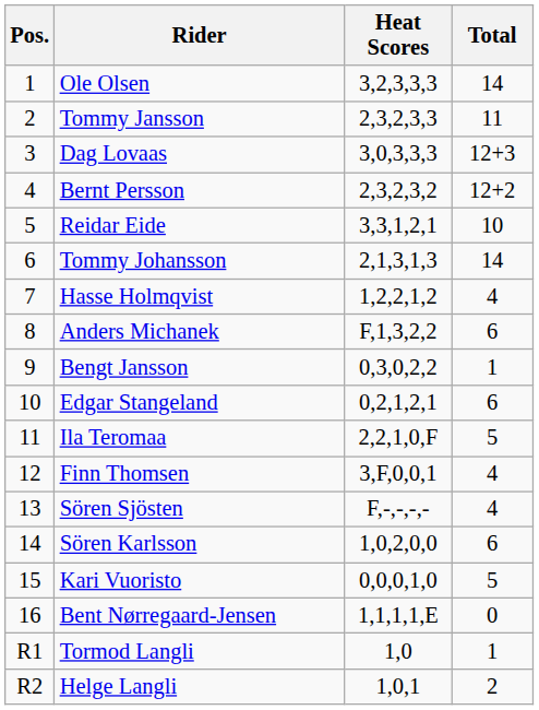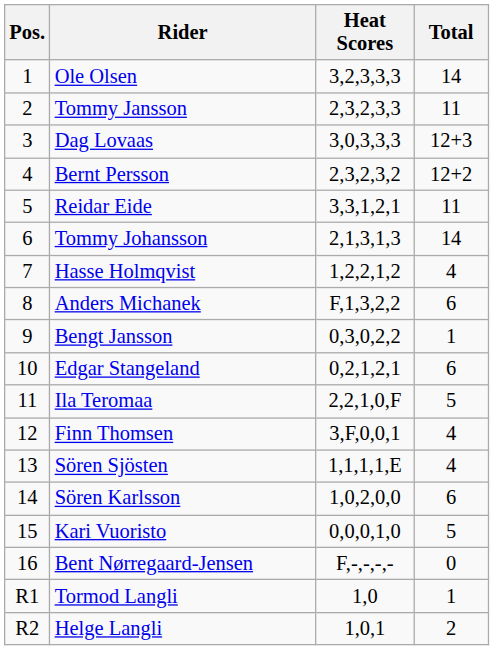Reidar Eide | Total: 10 -> 11
Sören Sjösten | Heat Scores: F,-,-,-,- -> 1,1,1,1,E
Bent Nørregaard-Jensen | Heat Scores: 1,1,1,1,E -> F,-,-,-,-
